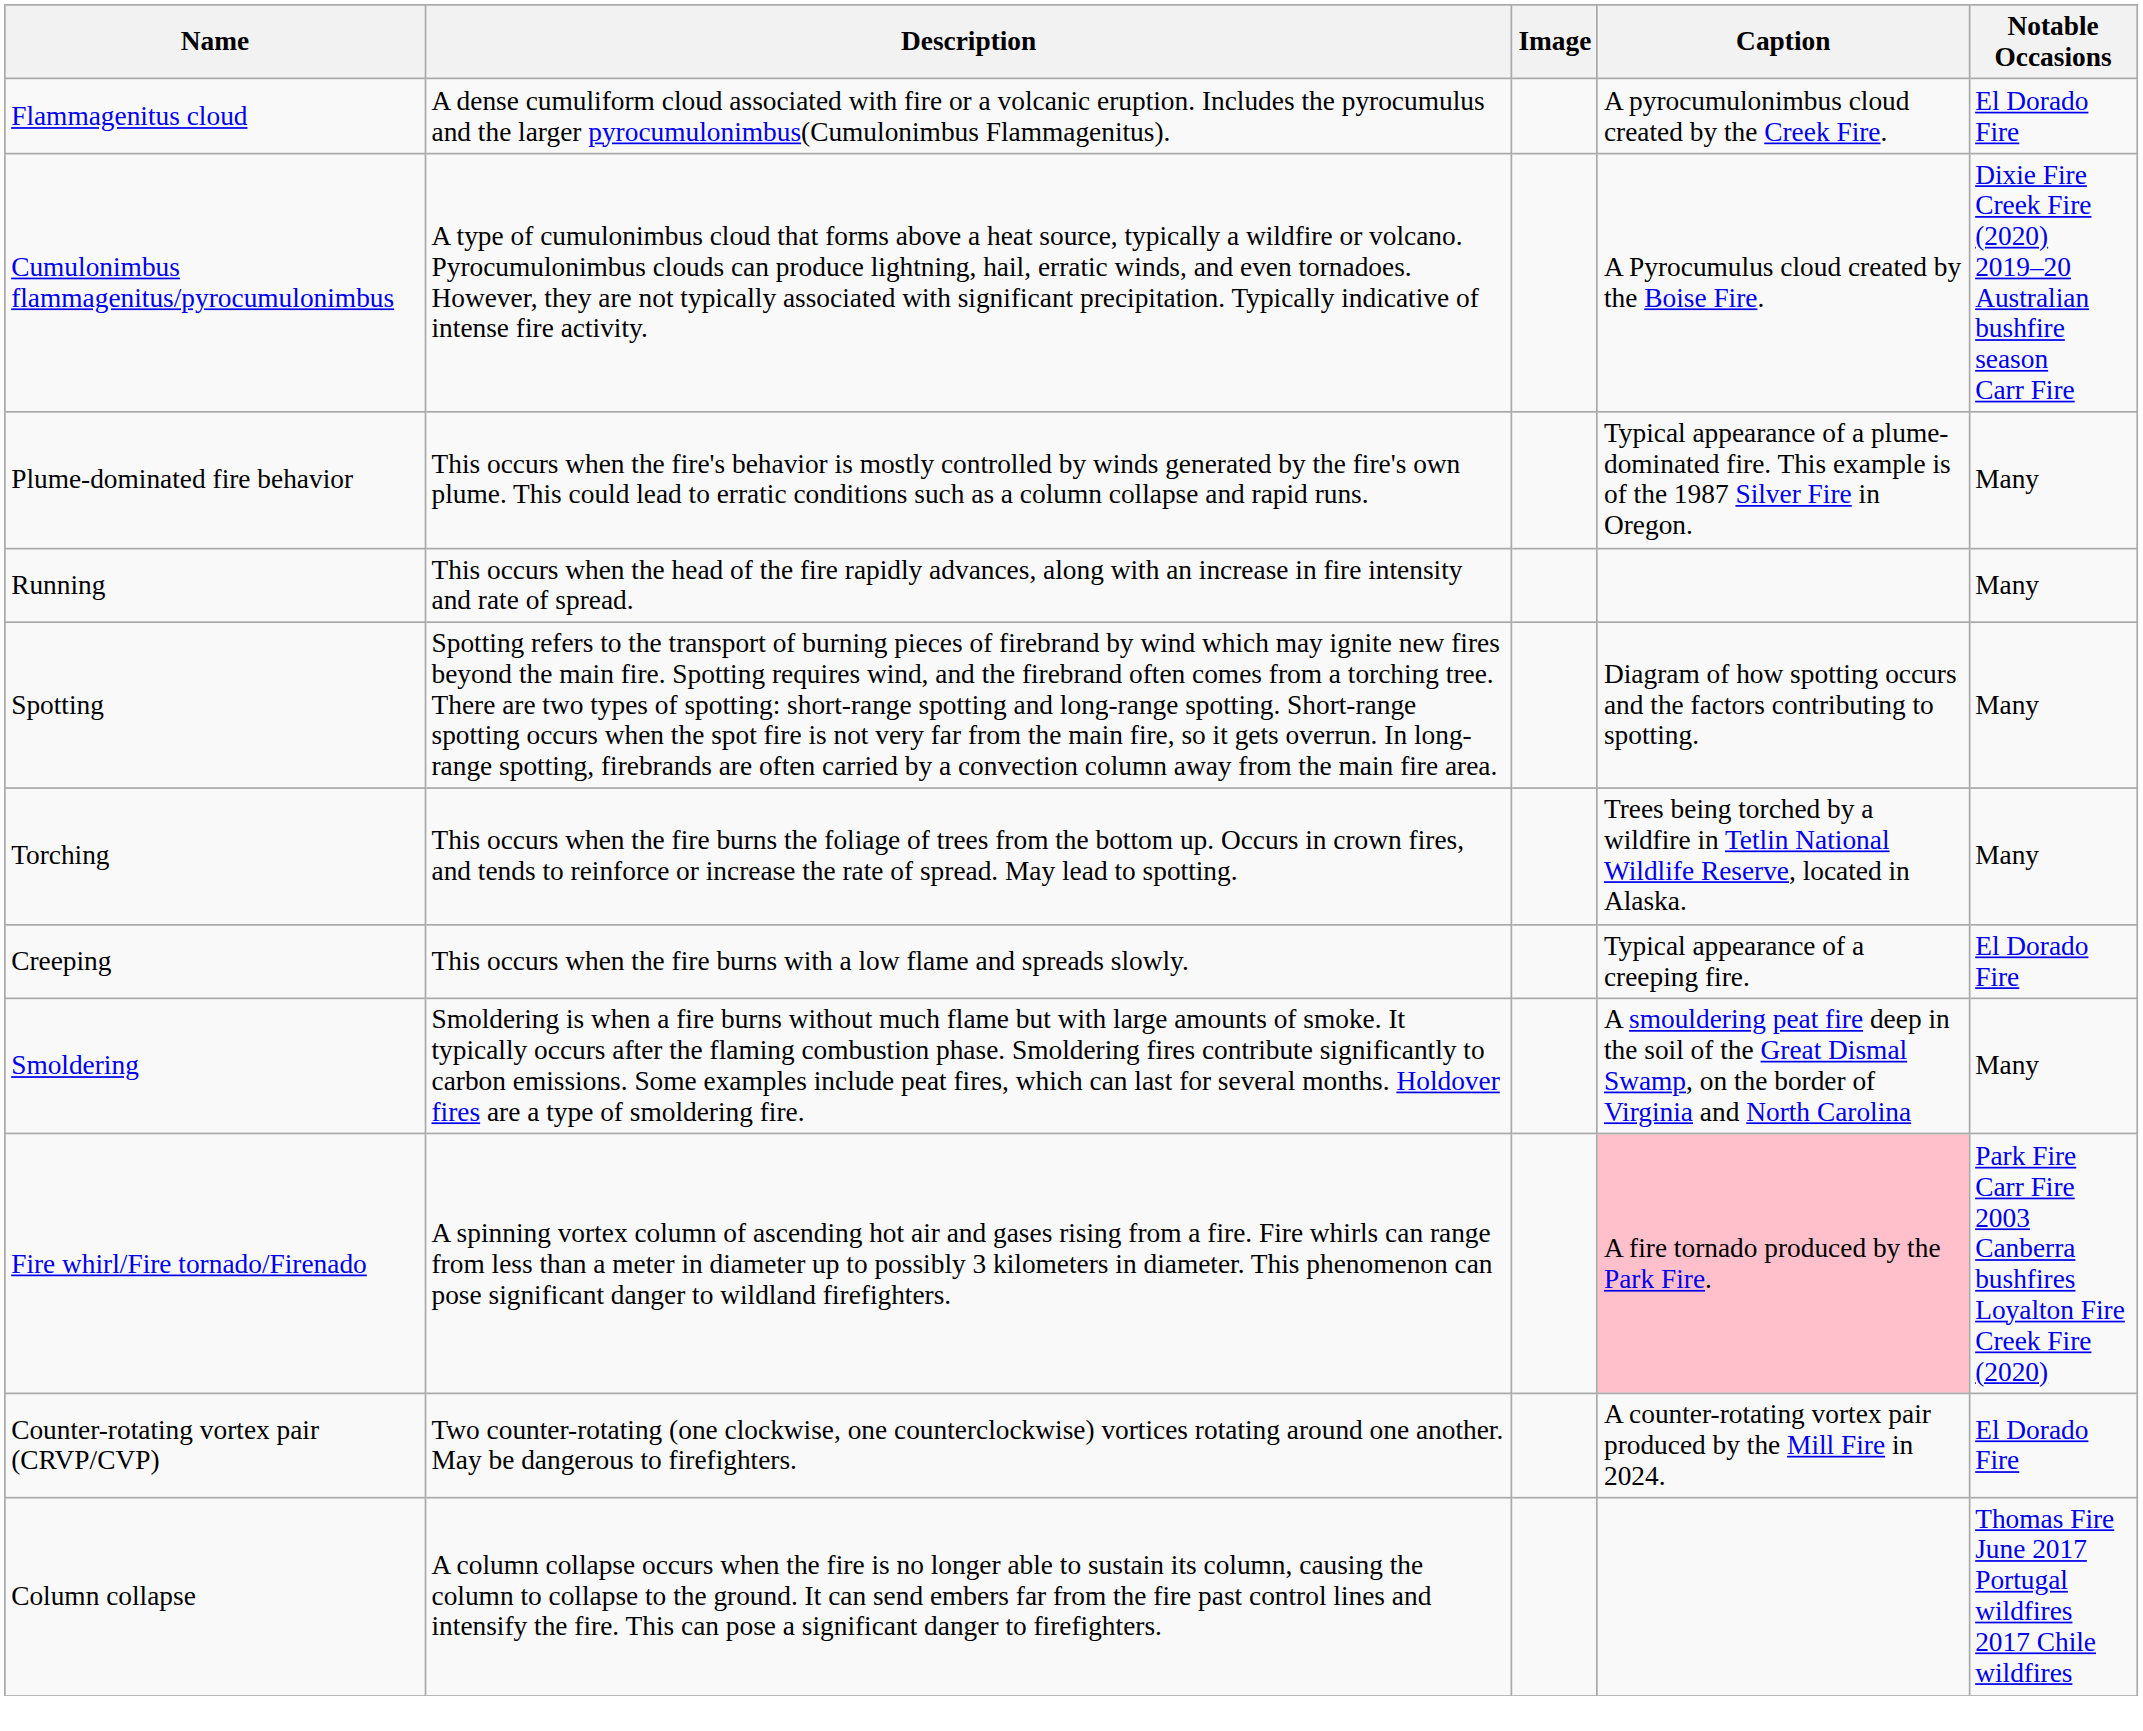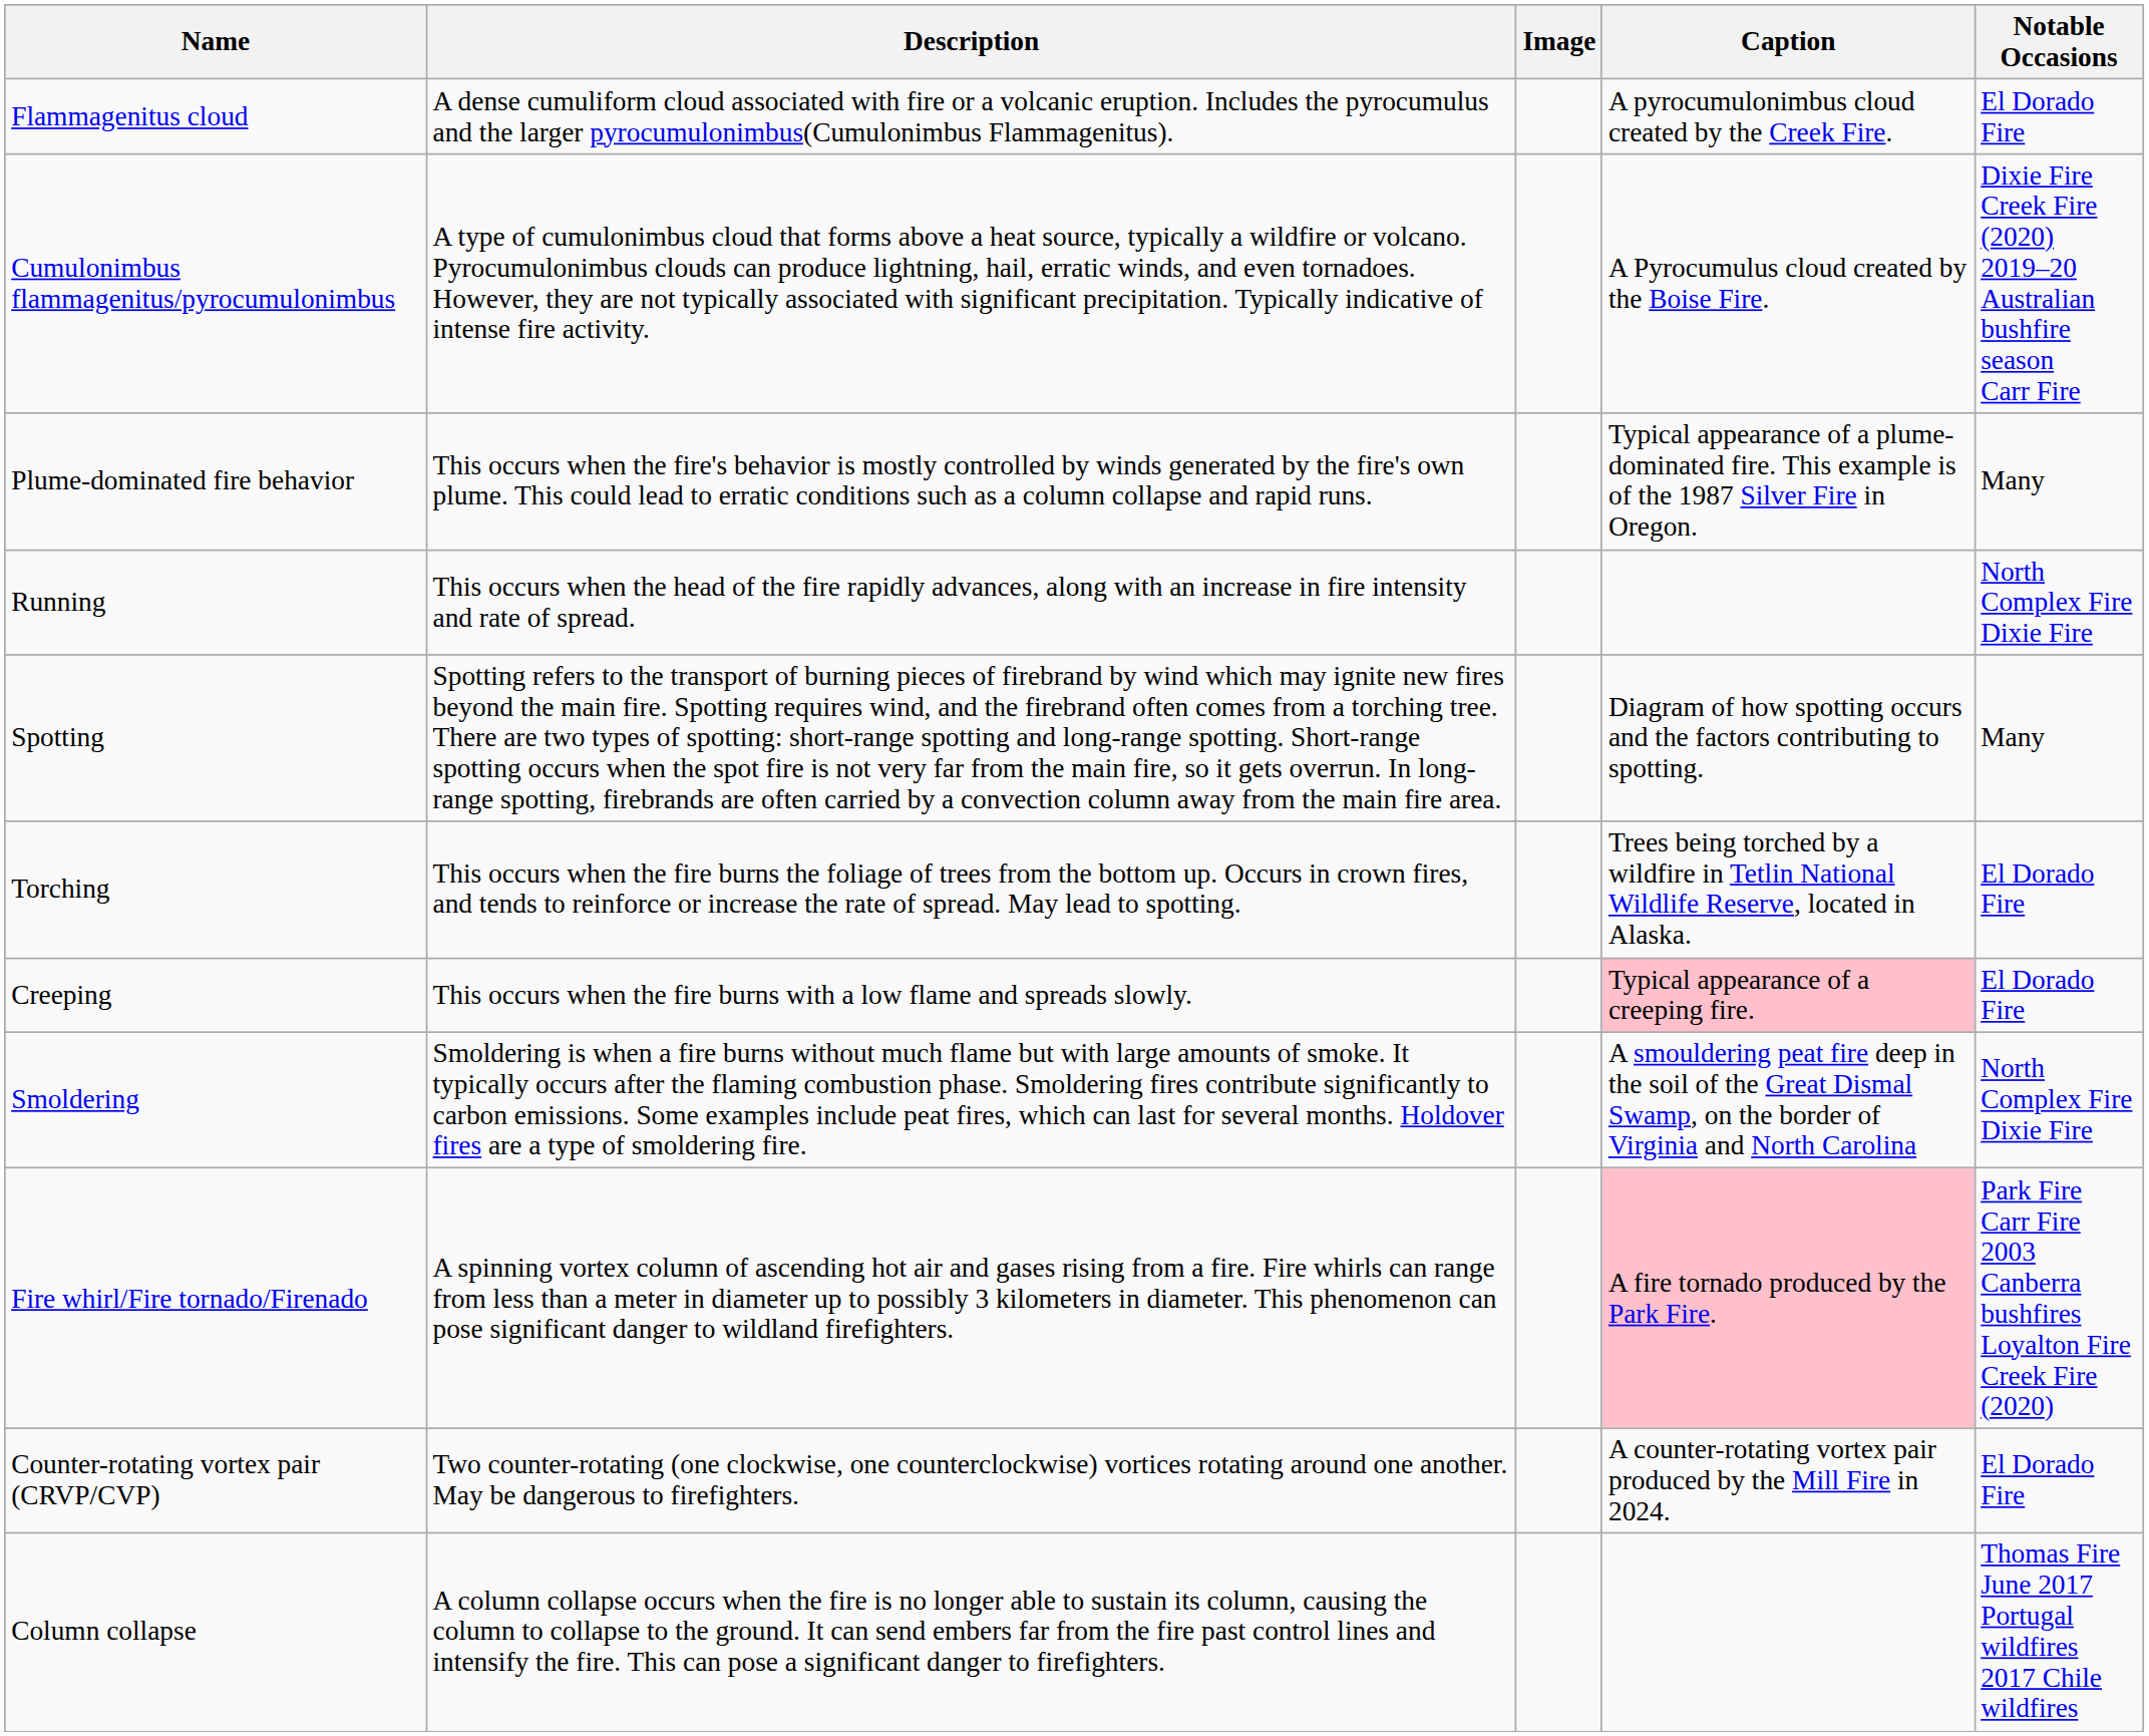Running | Notable Occasions: Many -> North Complex Fire Dixie Fire
Torching | Notable Occasions: Many -> El Dorado Fire
Creeping | Caption: no background -> pink background
Smoldering | Notable Occasions: Many -> North Complex Fire Dixie Fire
